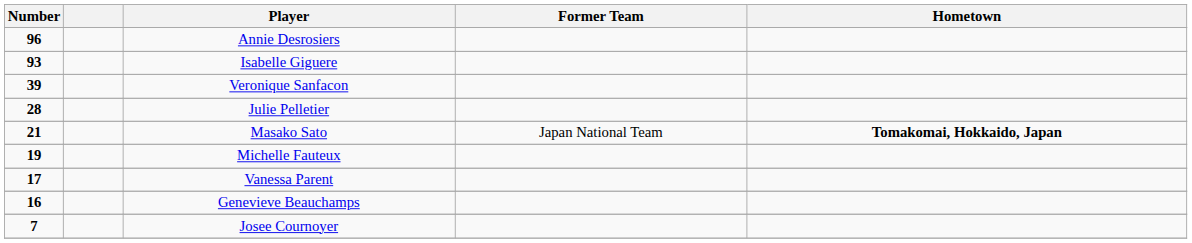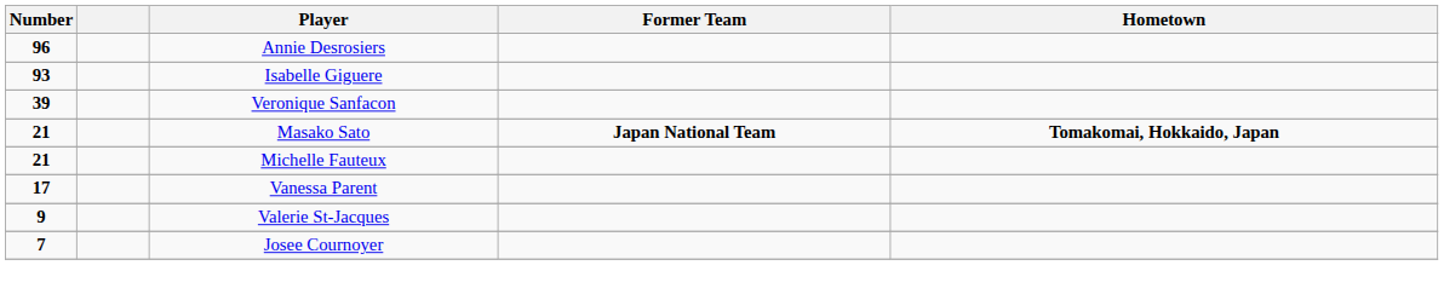- row: 28 | Julie Pelletier
Masako Sato | Former Team: normal -> bold
Michelle Fauteux | Number: 19 -> 21
- row: 16 | Genevieve Beauchamps
+ row: 9 | Valerie St-Jacques
